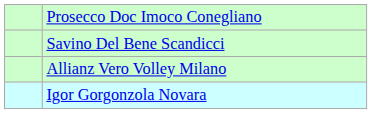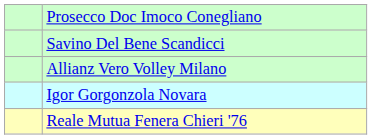+ row: Reale Mutua Fenera Chieri '76
